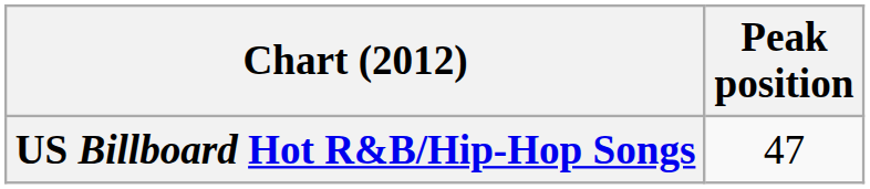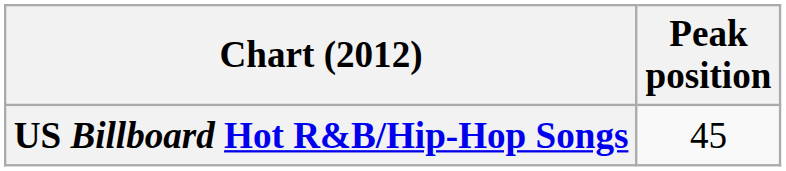US Billboard Hot R&B/Hip-Hop Songs | Peak position: 47 -> 45
